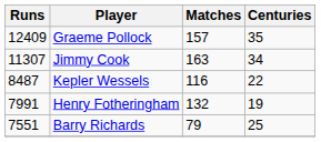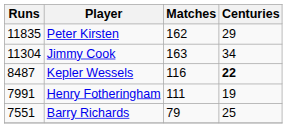- row: 12409 | Graeme Pollock | 157 | 35
+ row: 11835 | Peter Kirsten | 162 | 29
Jimmy Cook | Runs: 11307 -> 11304
Kepler Wessels | Centuries: normal -> bold
Henry Fotheringham | Matches: 132 -> 111
